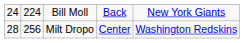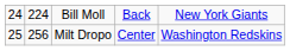Milt Dropo | column 1: 28 -> 25
